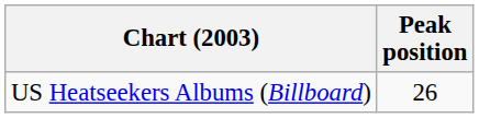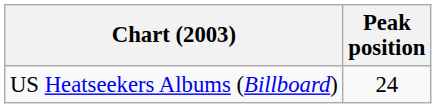US Heatseekers Albums (Billboard) | Peak position: 26 -> 24
